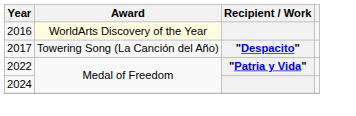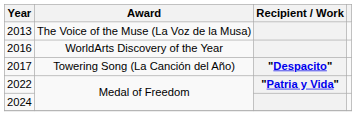+ row: 2013 | The Voice of the Muse (La Voz de la Musa)
2016 | Award: lightyellow background -> no background
